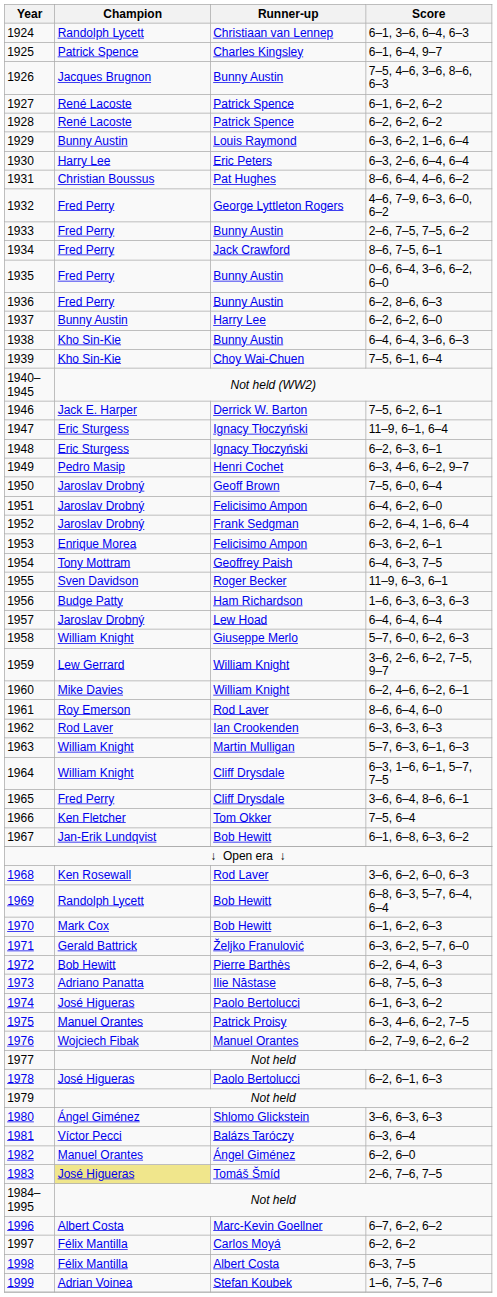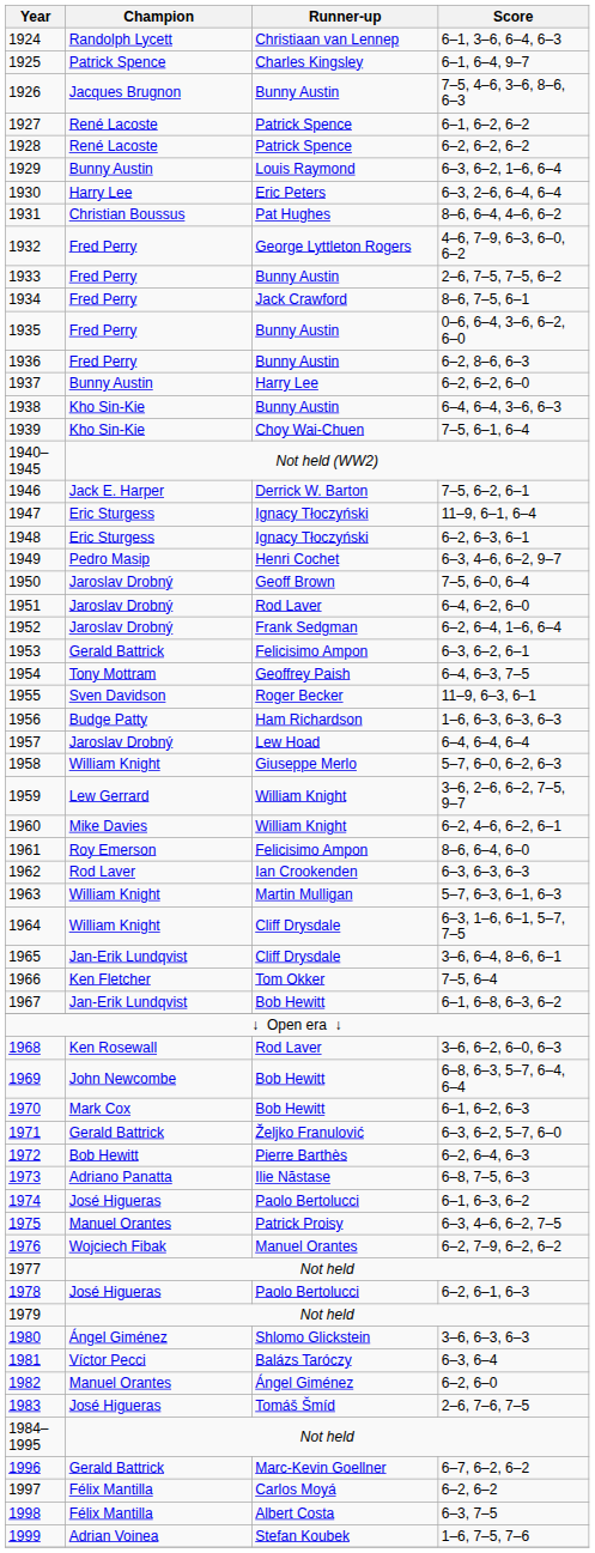1951 | Runner-up: Felicisimo Ampon -> Rod Laver
1953 | Champion: Enrique Morea -> Gerald Battrick
1961 | Runner-up: Rod Laver -> Felicisimo Ampon
1965 | Champion: Fred Perry -> Jan-Erik Lundqvist
1969 | Champion: Randolph Lycett -> John Newcombe
1983 | Champion: khaki background -> no background
1996 | Champion: Albert Costa -> Gerald Battrick
